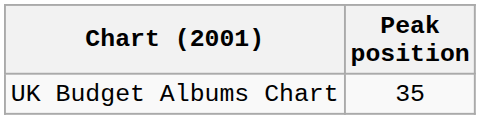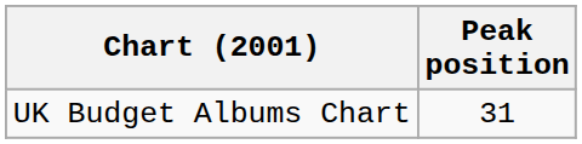UK Budget Albums Chart | Peak position: 35 -> 31
